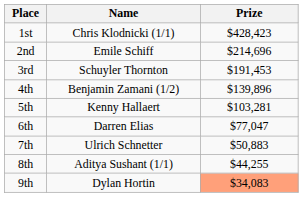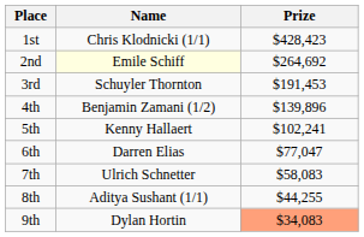2nd | Name: no background -> lightyellow background
2nd | Prize: $214,696 -> $264,692
5th | Prize: $103,281 -> $102,241
7th | Prize: $50,883 -> $58,083
